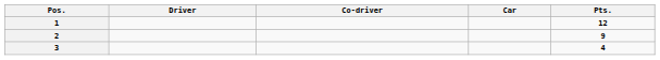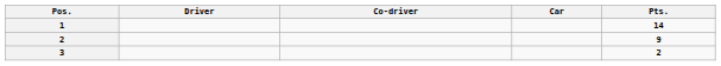1 | Pts.: 12 -> 14
3 | Pts.: 4 -> 2
